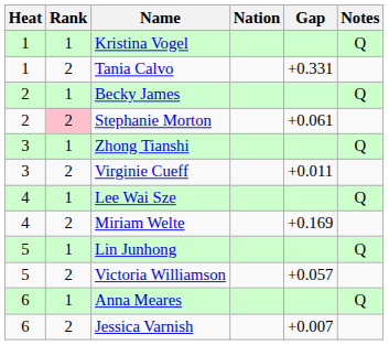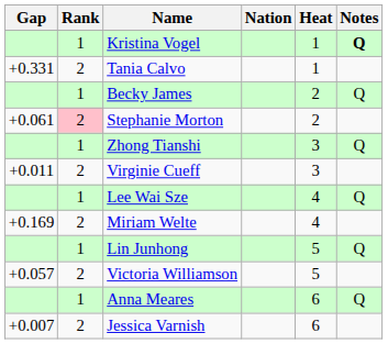columns swapped: Heat <-> Gap
Kristina Vogel | Notes: normal -> bold
